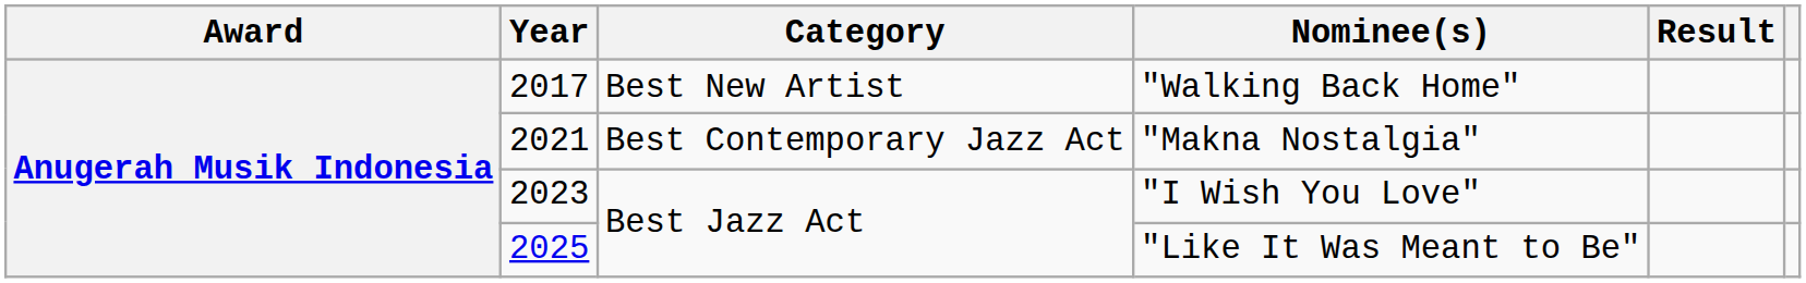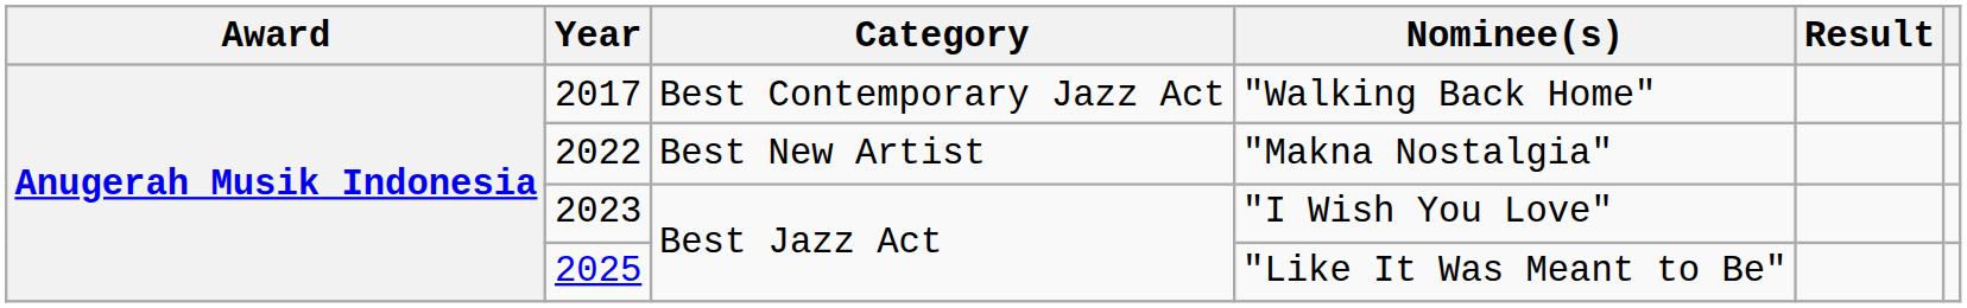"Walking Back Home" | Category: Best New Artist -> Best Contemporary Jazz Act
"Makna Nostalgia" | Year: 2021 -> 2022
"Makna Nostalgia" | Category: Best Contemporary Jazz Act -> Best New Artist
